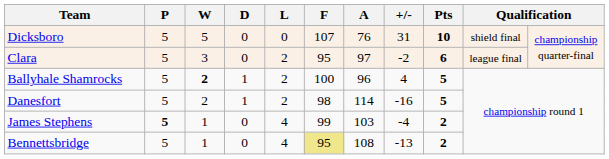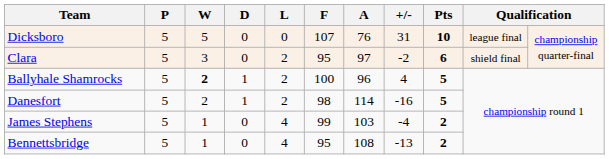Dicksboro | column 10: shield final -> league final
Clara | column 10: league final -> shield final
James Stephens | P: bold -> normal
Bennettsbridge | F: khaki background -> no background
